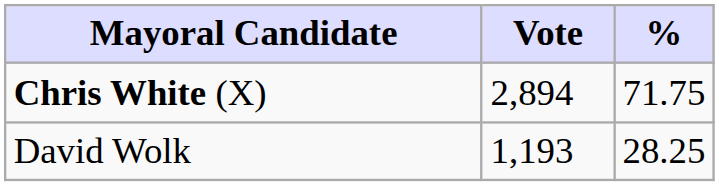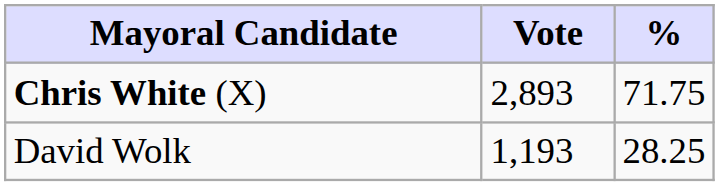Chris White (X) | Vote: 2,894 -> 2,893
